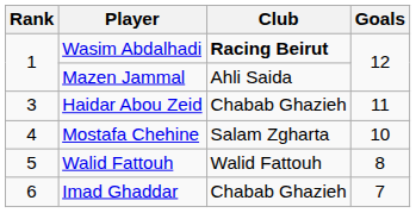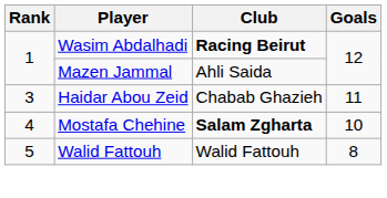Mostafa Chehine | Club: normal -> bold
- row: 6 | Imad Ghaddar | Chabab Ghazieh | 7
